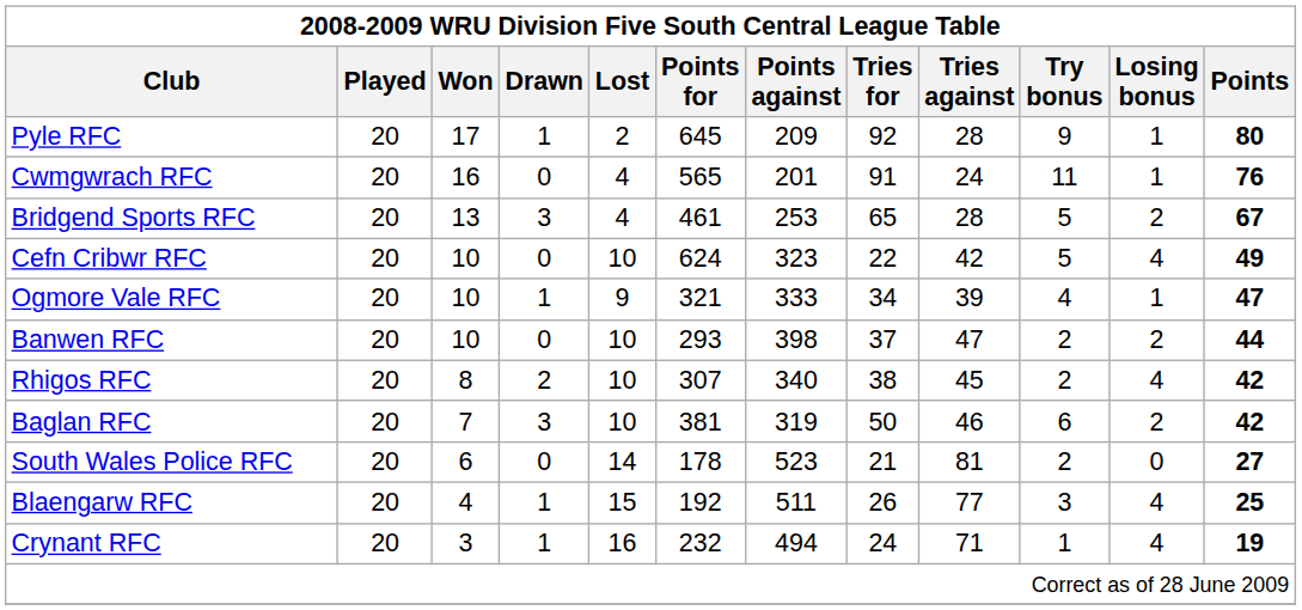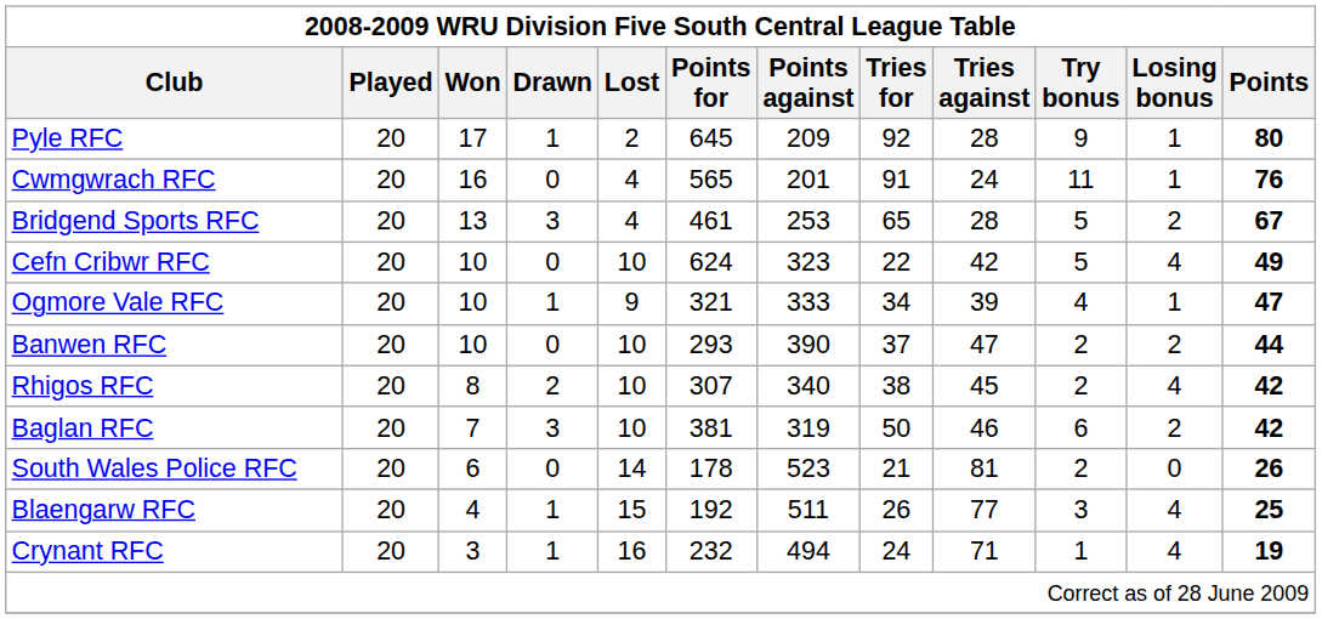Banwen RFC | Points against: 398 -> 390
South Wales Police RFC | Points: 27 -> 26
